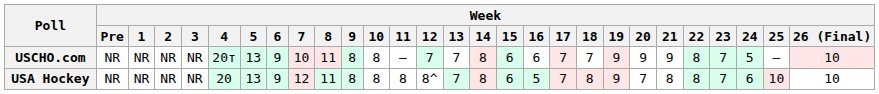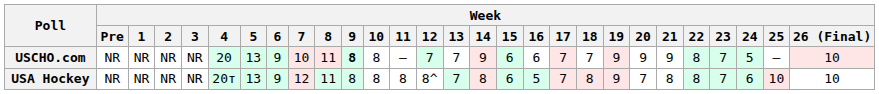USCHO.com | Week / 4: 20т -> 20
USCHO.com | Week / 9: normal -> bold
USCHO.com | Week / 14: 8 -> 9
USA Hockey | Week / 4: 20 -> 20т
